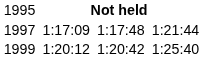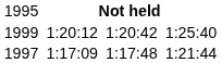rows swapped: 1997 <-> 1999
